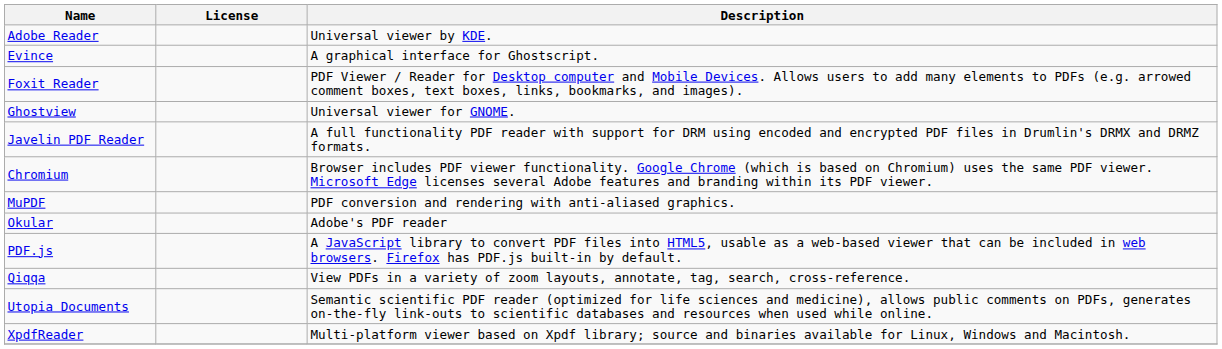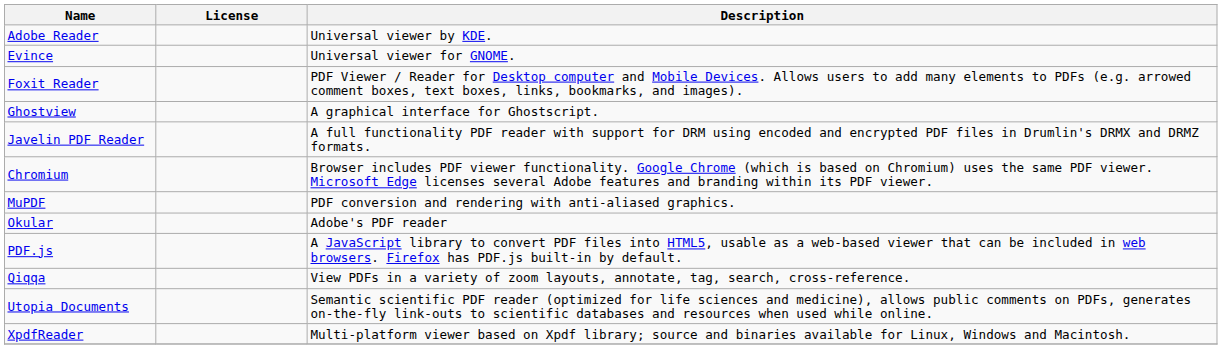Evince | Description: A graphical interface for Ghostscript. -> Universal viewer for GNOME.
Ghostview | Description: Universal viewer for GNOME. -> A graphical interface for Ghostscript.
